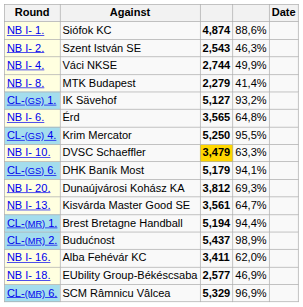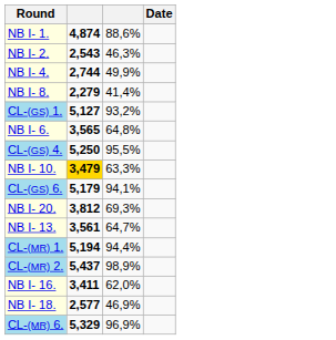- column: Against | Siófok KC | Szent István SE | Váci NKSE | MTK Budapest | IK Sävehof | Érd | Krim Mercator | DVSC Schaeffler | DHK Baník Most | Dunaújvárosi Kohász KA | Kisvárda Master Good SE | Brest Bretagne Handball | Budućnost | Alba Fehévár KC | EUbility Group-Békéscsaba | SCM Râmnicu Vâlcea
